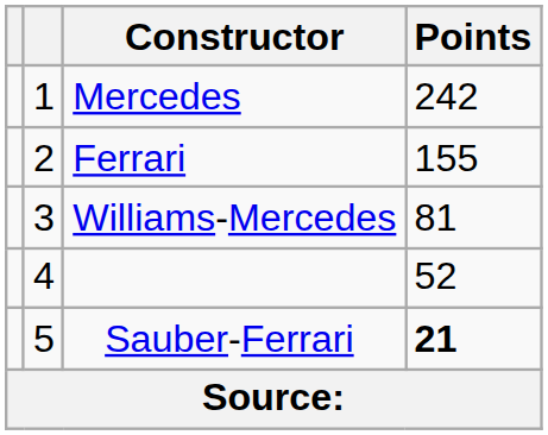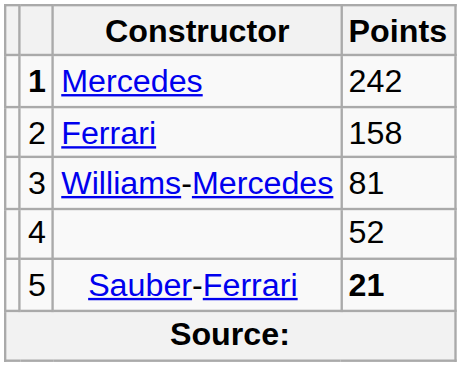Mercedes | column 2: normal -> bold
Ferrari | Points: 155 -> 158
